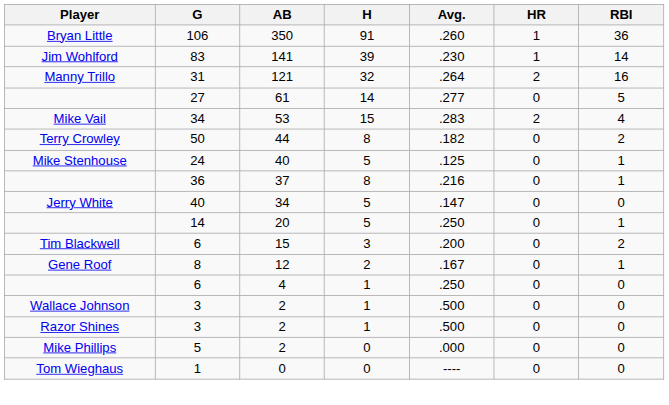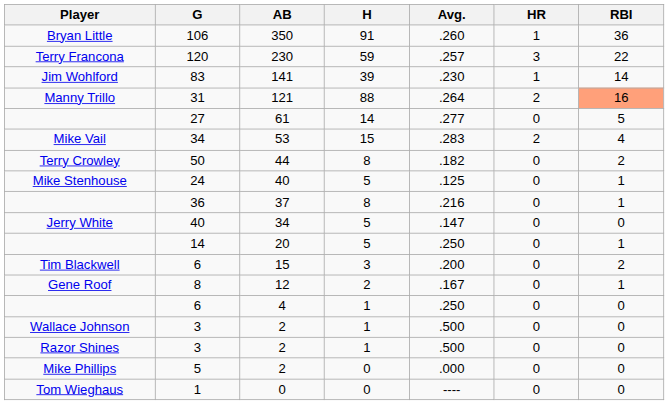+ row: Terry Francona | 120 | 230 | 59 | .257 | 3 | 22
31 | H: 32 -> 88
31 | RBI: no background -> lightsalmon background
